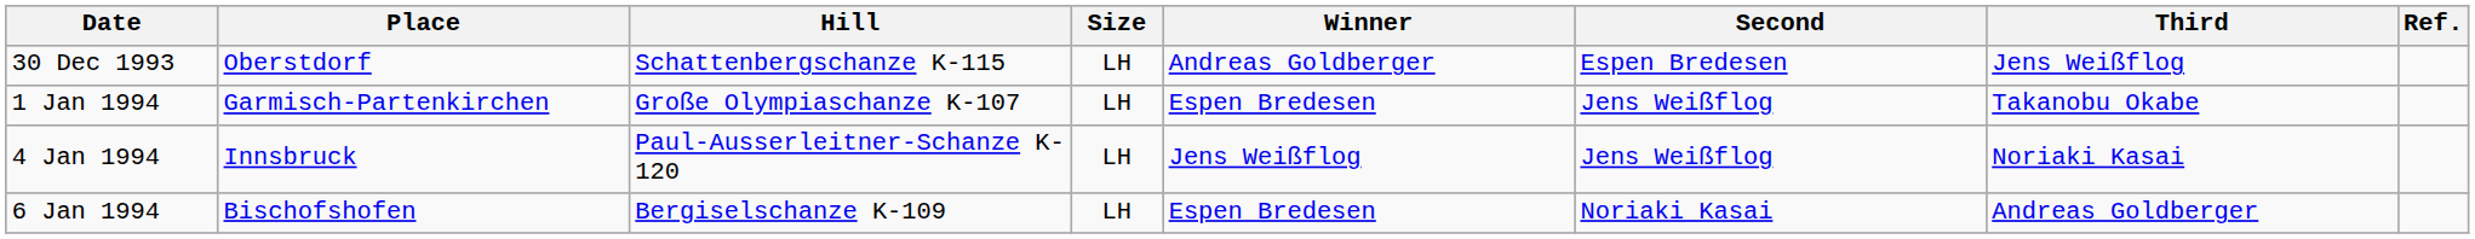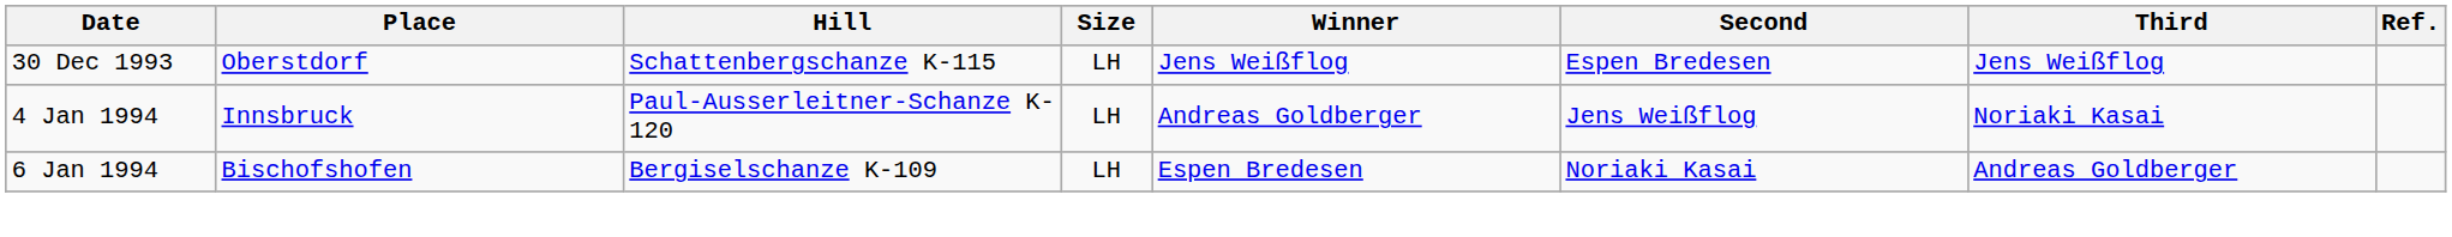30 Dec 1993 | Winner: Andreas Goldberger -> Jens Weißflog
- row: 1 Jan 1994 | Garmisch-Partenkirchen | Große Olympiaschanze K-107 | LH | Espen Bredesen | Jens Weißflog | Takanobu Okabe
4 Jan 1994 | Winner: Jens Weißflog -> Andreas Goldberger
